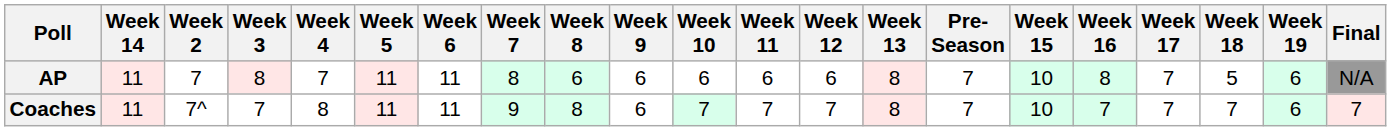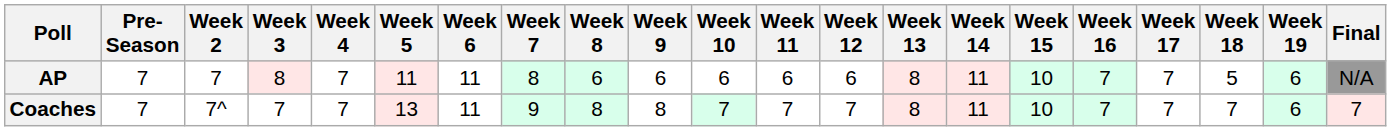columns swapped: Pre- Season <-> Week 14
AP | Week 16: 8 -> 7
Coaches | Week 4: 8 -> 7
Coaches | Week 5: 11 -> 13
Coaches | Week 9: 6 -> 8
